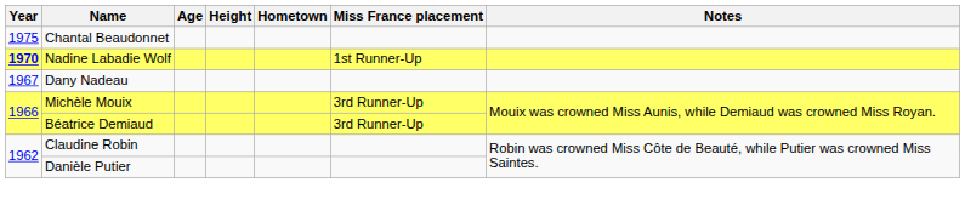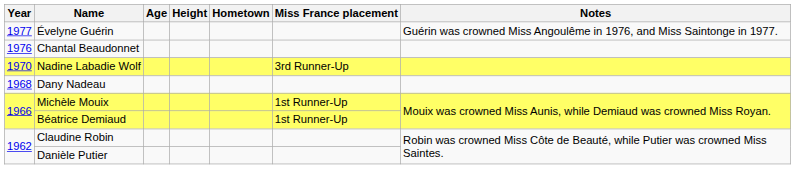+ row: 1977 | Évelyne Guérin | Guérin was crowned Miss Angoulême in 1976, and Miss Saintonge in 1977.
Chantal Beaudonnet | Year: 1975 -> 1976
Nadine Labadie Wolf | Year: bold -> normal
Nadine Labadie Wolf | Miss France placement: 1st Runner-Up -> 3rd Runner-Up
Dany Nadeau | Year: 1967 -> 1968
Michèle Mouix | Miss France placement: 3rd Runner-Up -> 1st Runner-Up
Béatrice Demiaud | Miss France placement: 3rd Runner-Up -> 1st Runner-Up
